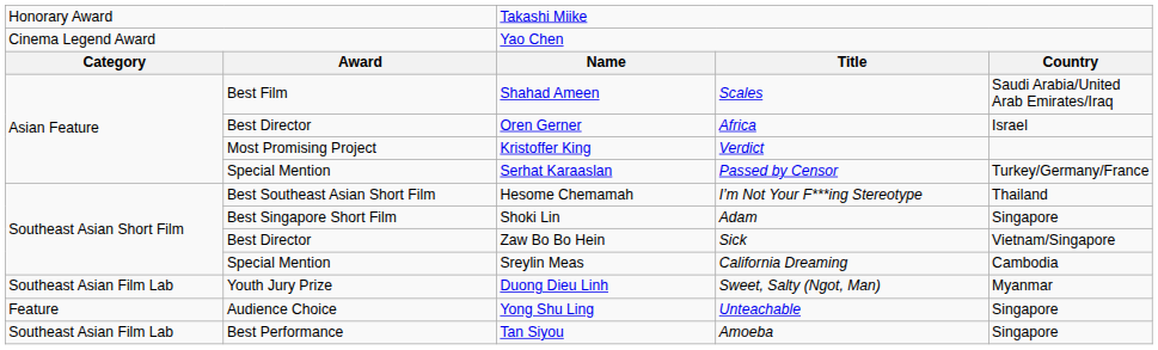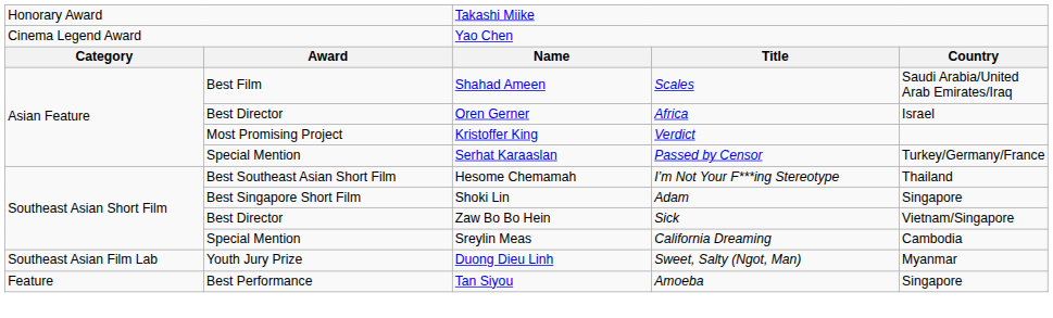- row: Feature | Audience Choice | Yong Shu Ling | Unteachable | Singapore
Tan Siyou | column 1: Southeast Asian Film Lab -> Feature
